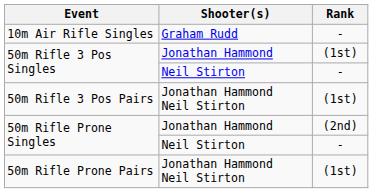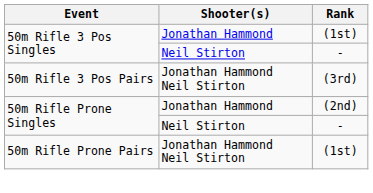- row: 10m Air Rifle Singles | Graham Rudd | -
50m Rifle 3 Pos Pairs | Rank: (1st) -> (3rd)
